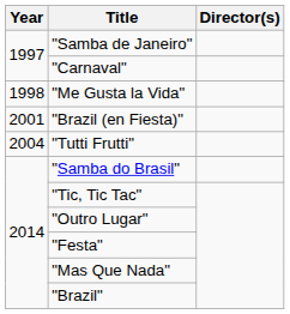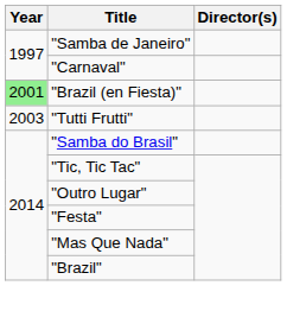- row: 1998 | "Me Gusta la Vida"
"Brazil (en Fiesta)" | Year: no background -> lightgreen background
"Tutti Frutti" | Year: 2004 -> 2003
